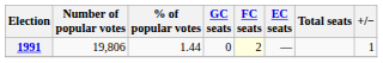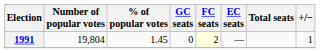1991 | Number of popular votes: 19,806 -> 19,804
1991 | % of popular votes: 1.44 -> 1.45
